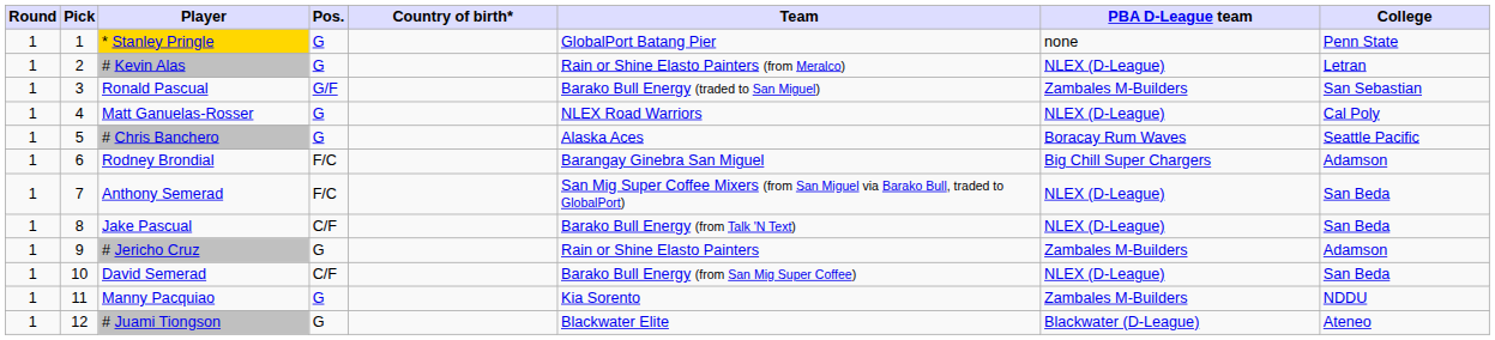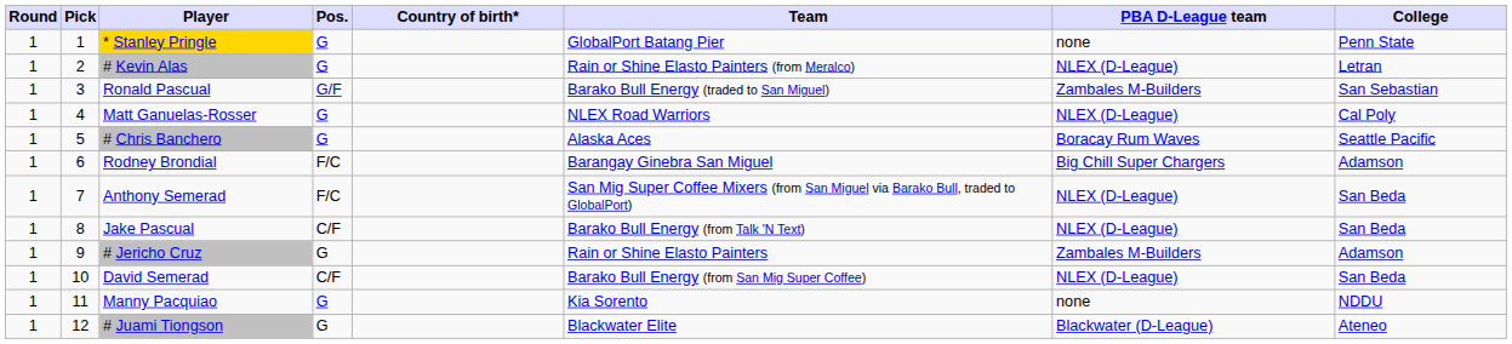Manny Pacquiao | PBA D-League team: Zambales M-Builders -> none
